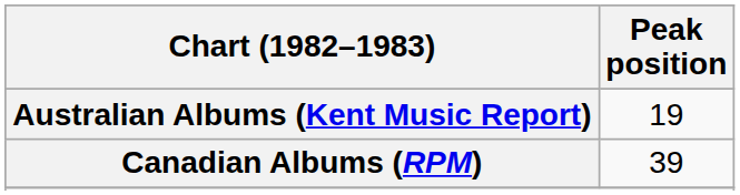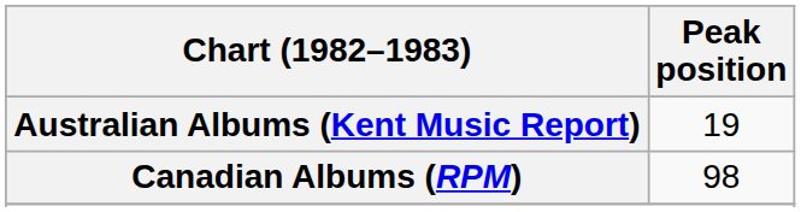Canadian Albums (RPM) | Peak position: 39 -> 98
